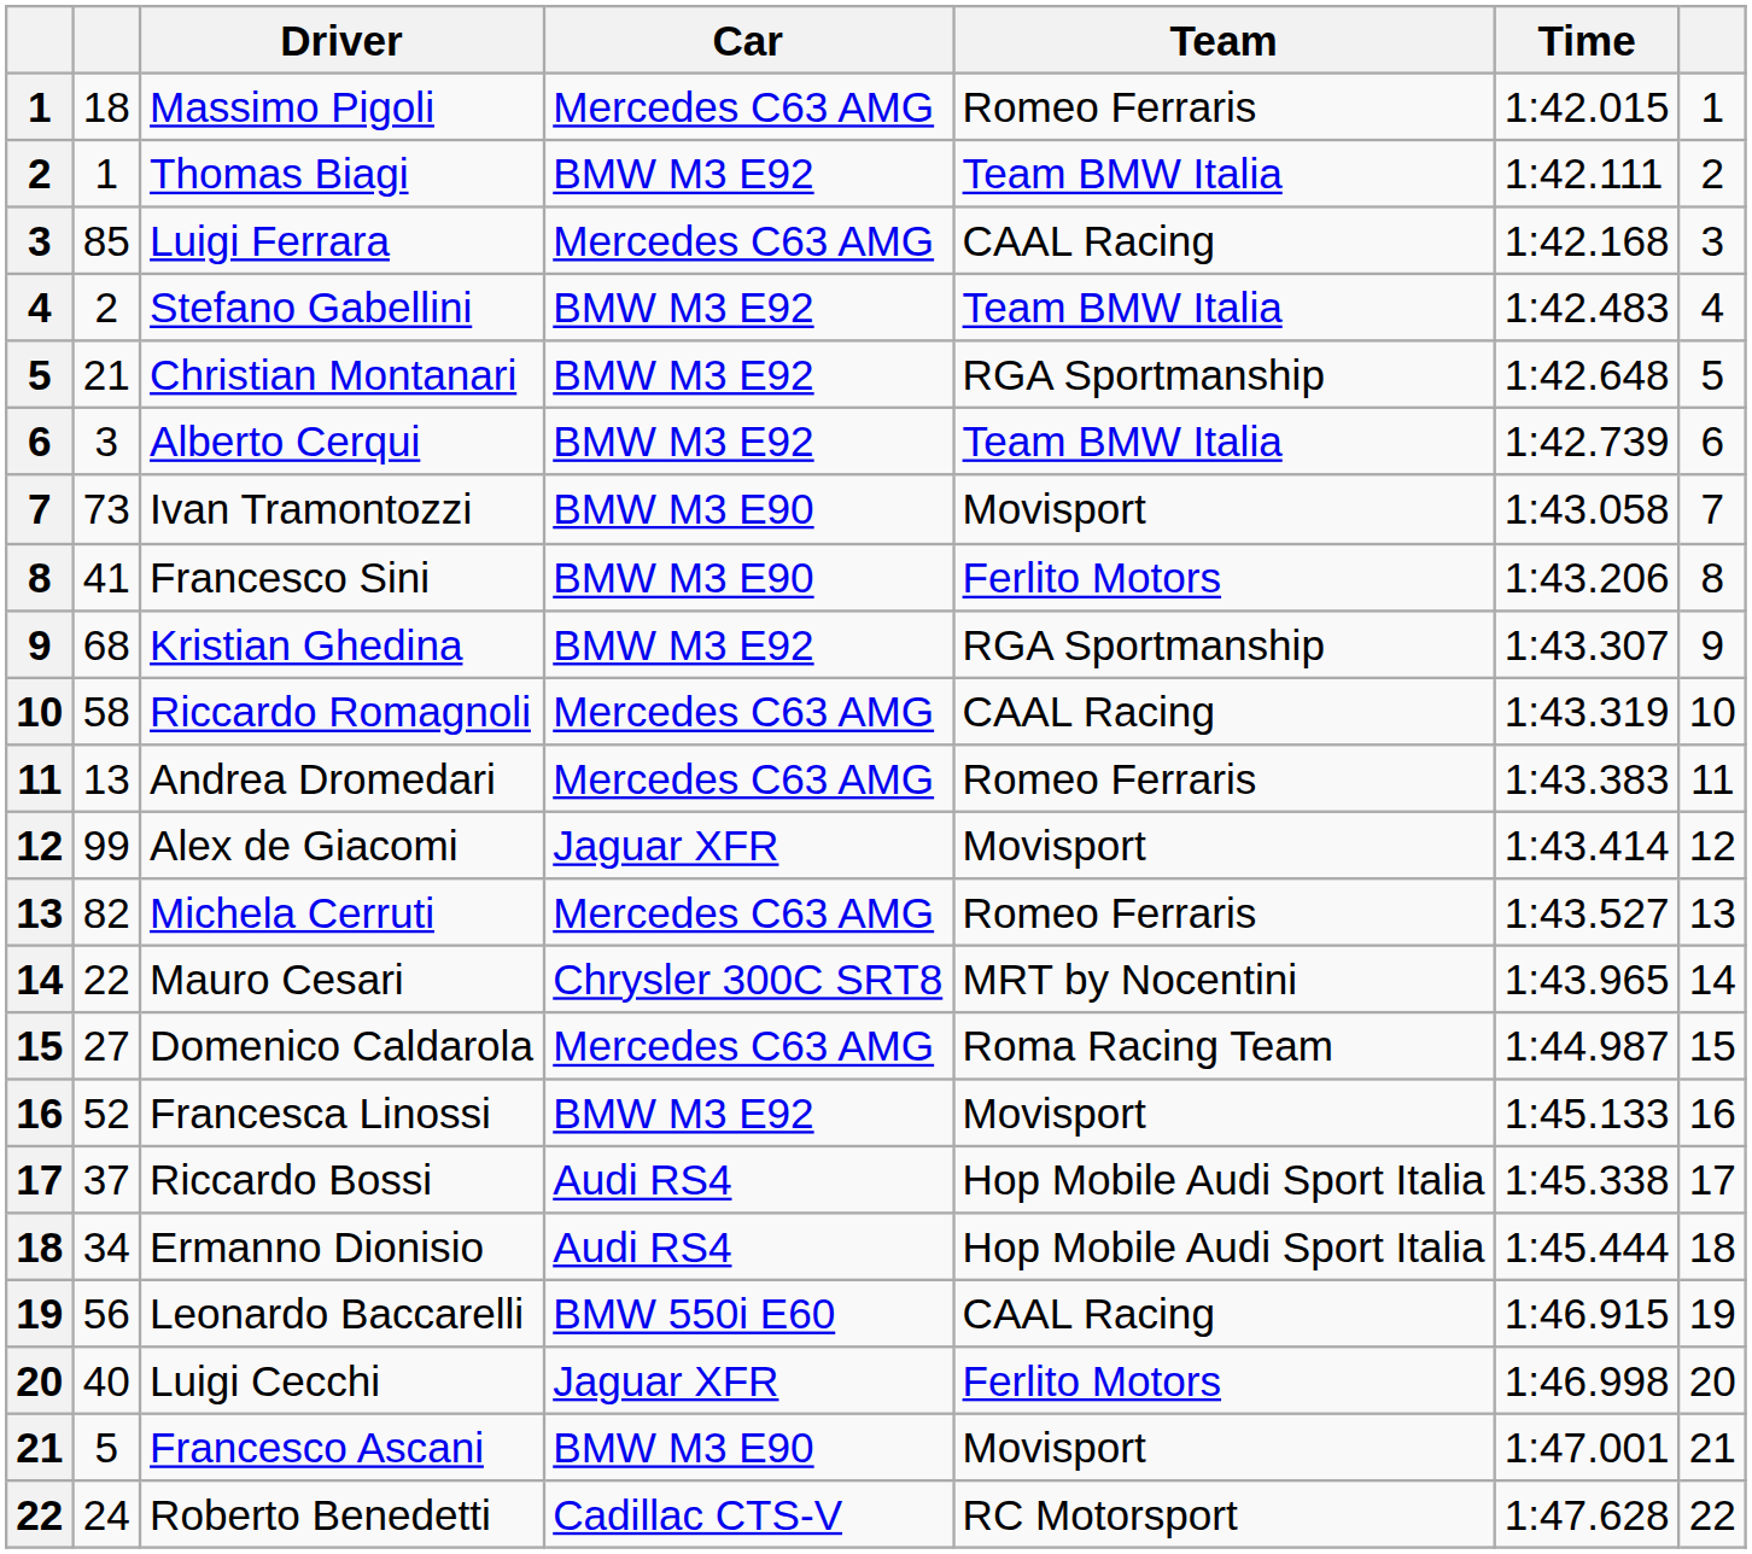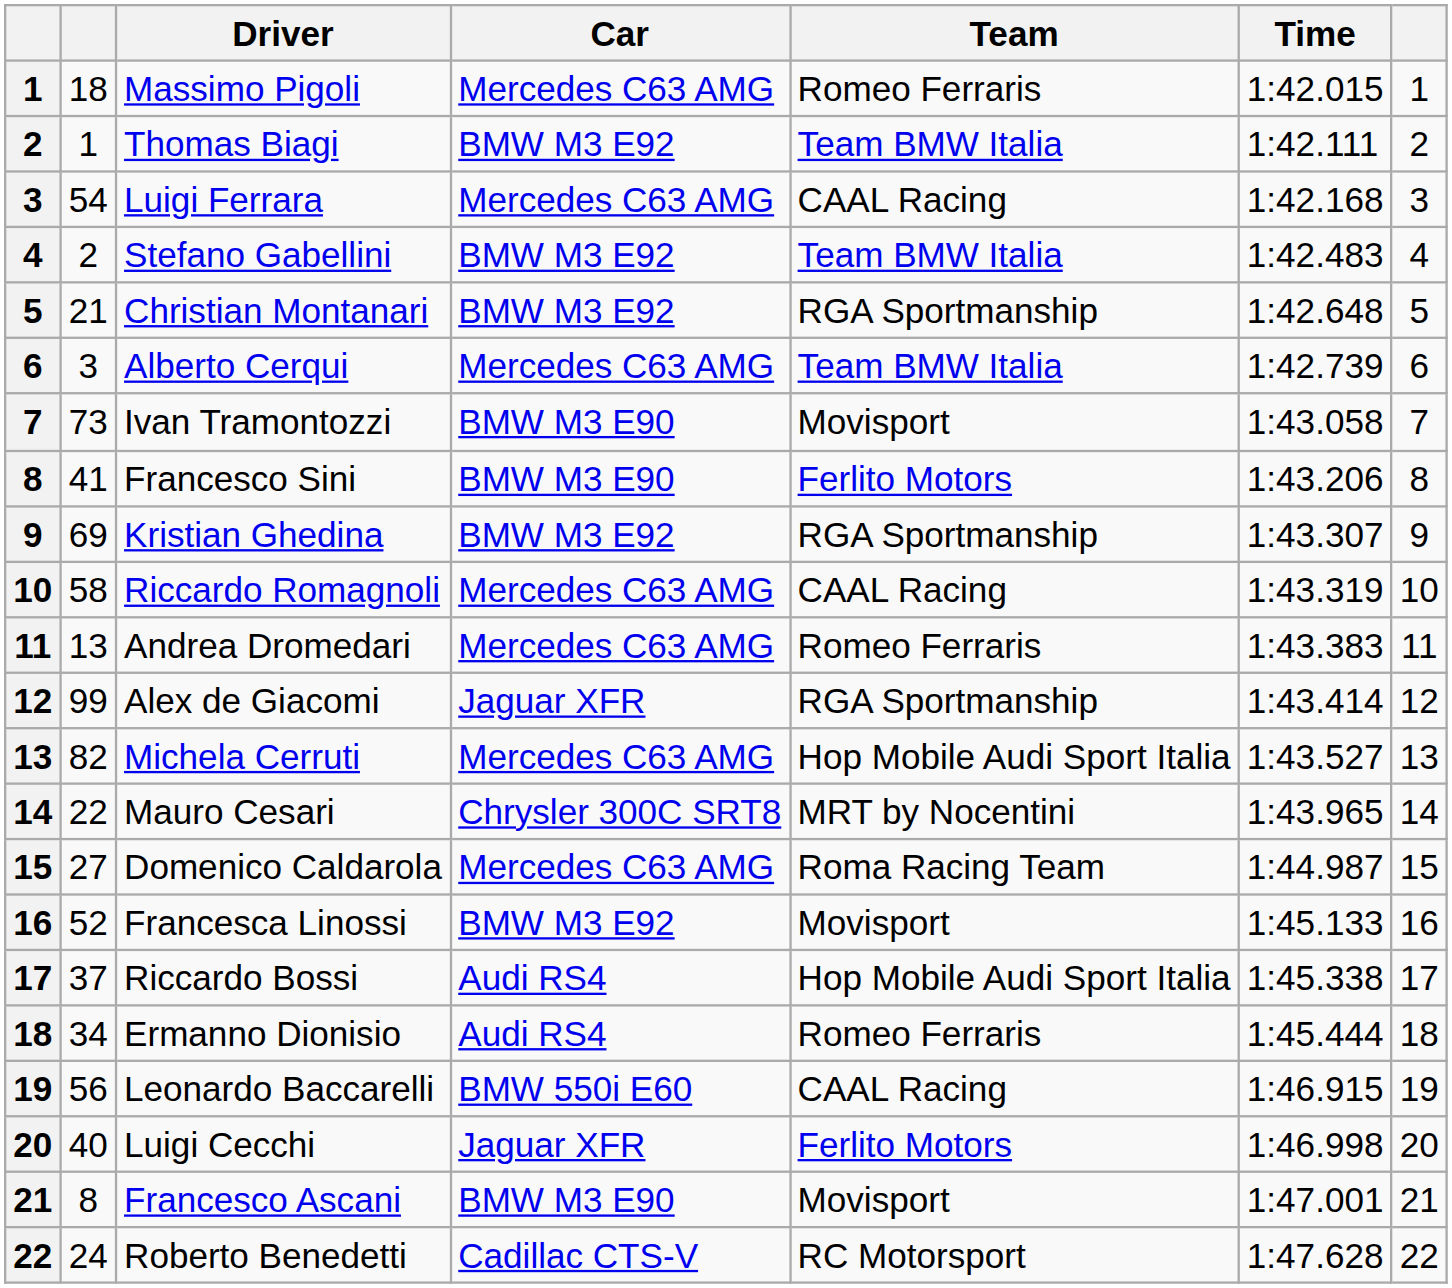Luigi Ferrara | column 2: 85 -> 54
Alberto Cerqui | Car: BMW M3 E92 -> Mercedes C63 AMG
Kristian Ghedina | column 2: 68 -> 69
Alex de Giacomi | Team: Movisport -> RGA Sportmanship
Michela Cerruti | Team: Romeo Ferraris -> Hop Mobile Audi Sport Italia
Ermanno Dionisio | Team: Hop Mobile Audi Sport Italia -> Romeo Ferraris
Francesco Ascani | column 2: 5 -> 8
